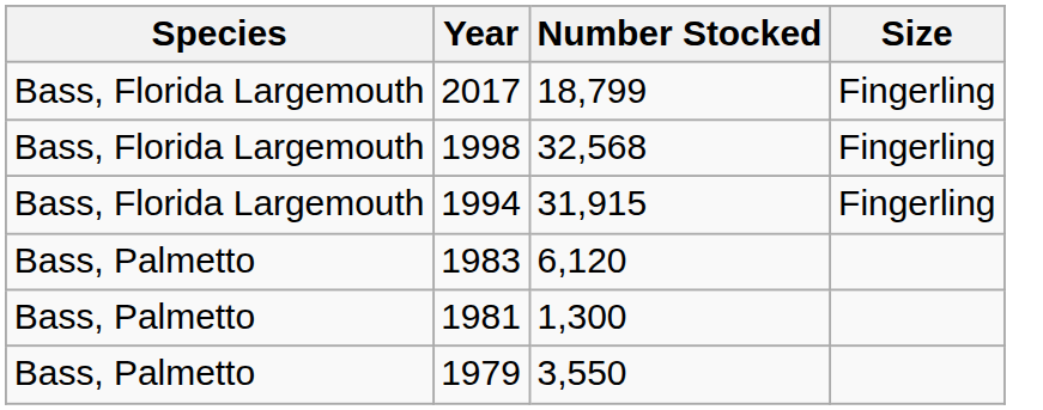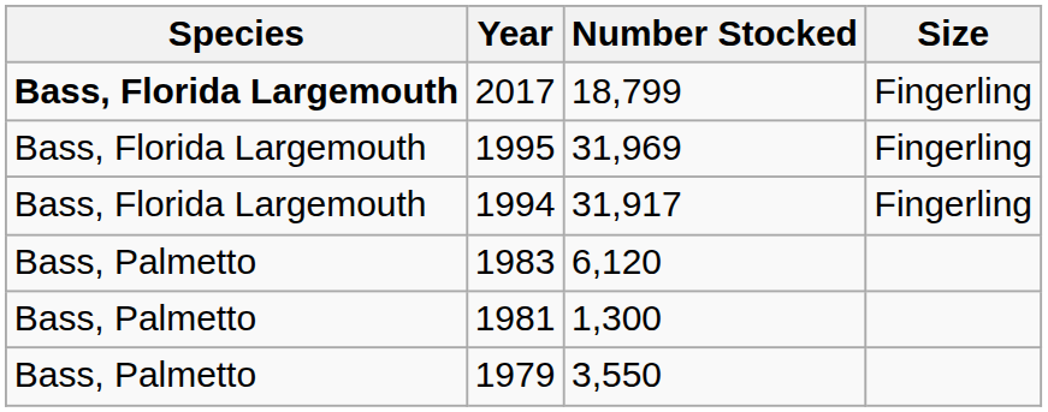2017 | Species: normal -> bold
- row: Bass, Florida Largemouth | 1998 | 32,568 | Fingerling
+ row: Bass, Florida Largemouth | 1995 | 31,969 | Fingerling
1994 | Number Stocked: 31,915 -> 31,917
